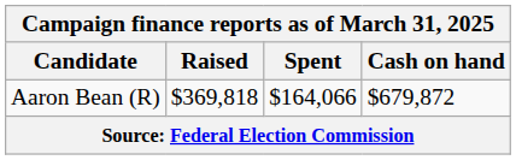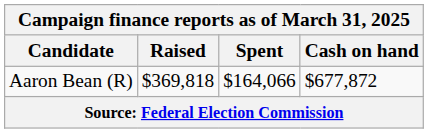Aaron Bean (R) | Cash on hand: $679,872 -> $677,872
